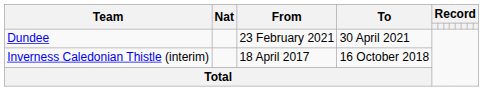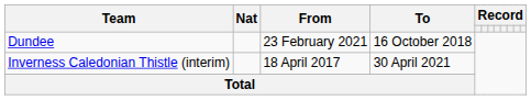Dundee | To: 30 April 2021 -> 16 October 2018
Inverness Caledonian Thistle (interim) | To: 16 October 2018 -> 30 April 2021
